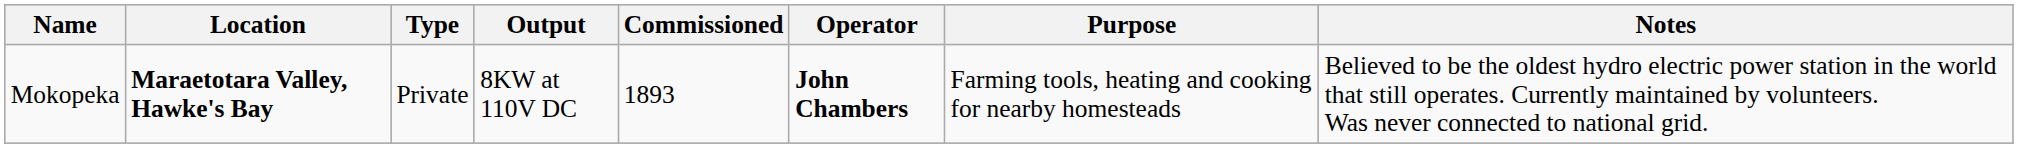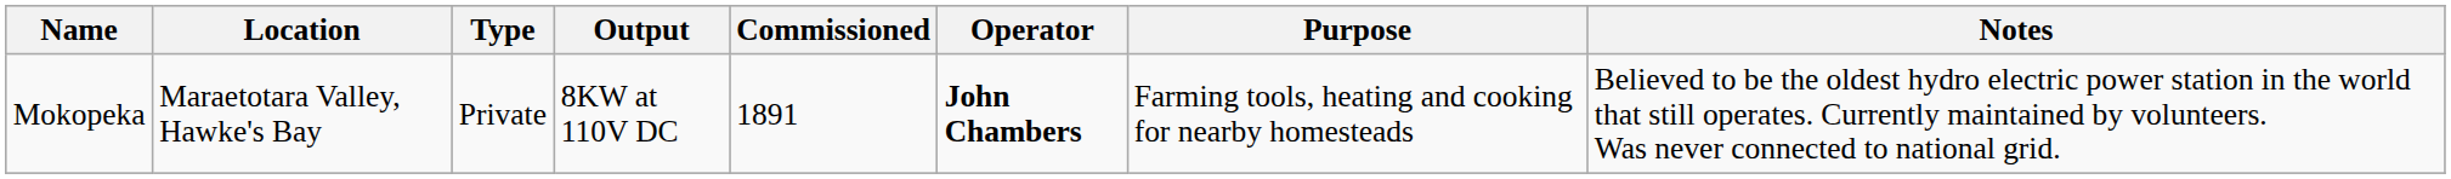Mokopeka | Location: bold -> normal
Mokopeka | Commissioned: 1893 -> 1891
